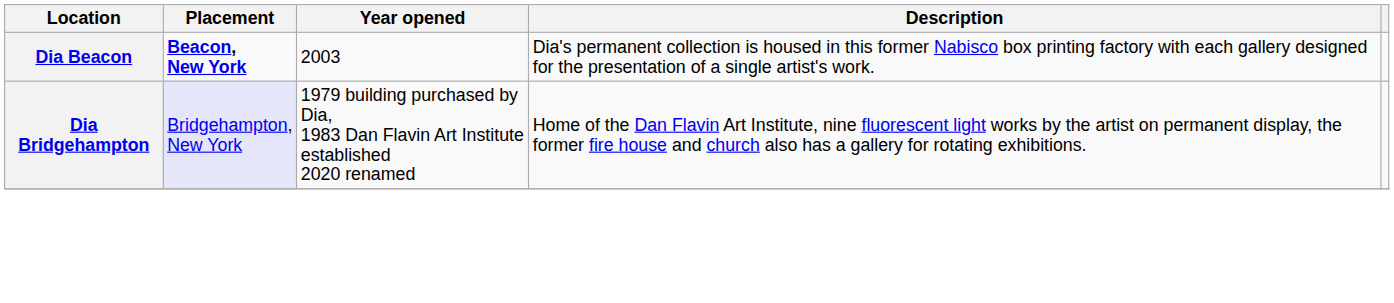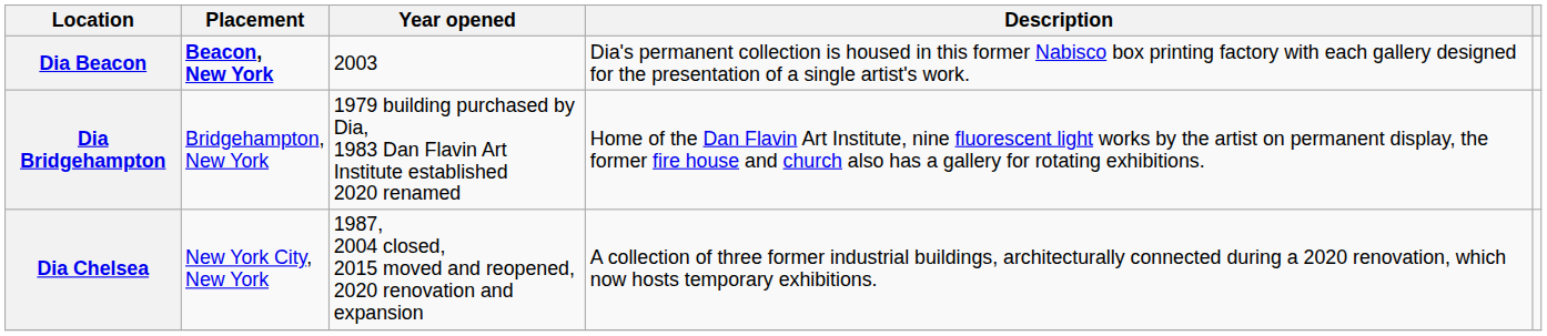Dia Bridgehampton | Placement: lavender background -> no background
+ row: Dia Chelsea | New York City, New York | 1987, 2004 closed, 2015 moved and reopened, 2020 renovation and expansion | A collection of three former industrial buildings, architecturally connected during a 2020 renovation, which now hosts temporary exhibitions.
